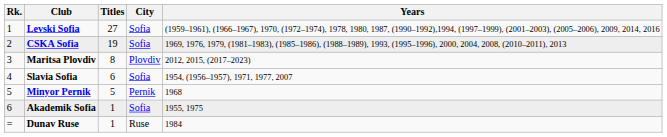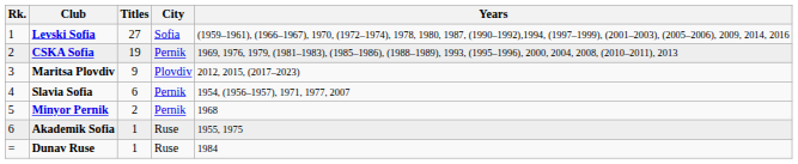CSKA Sofia | City: Sofia -> Pernik
Maritsa Plovdiv | Titles: 8 -> 9
Slavia Sofia | City: Sofia -> Pernik
Minyor Pernik | Titles: 5 -> 2
Akademik Sofia | City: Sofia -> Ruse
